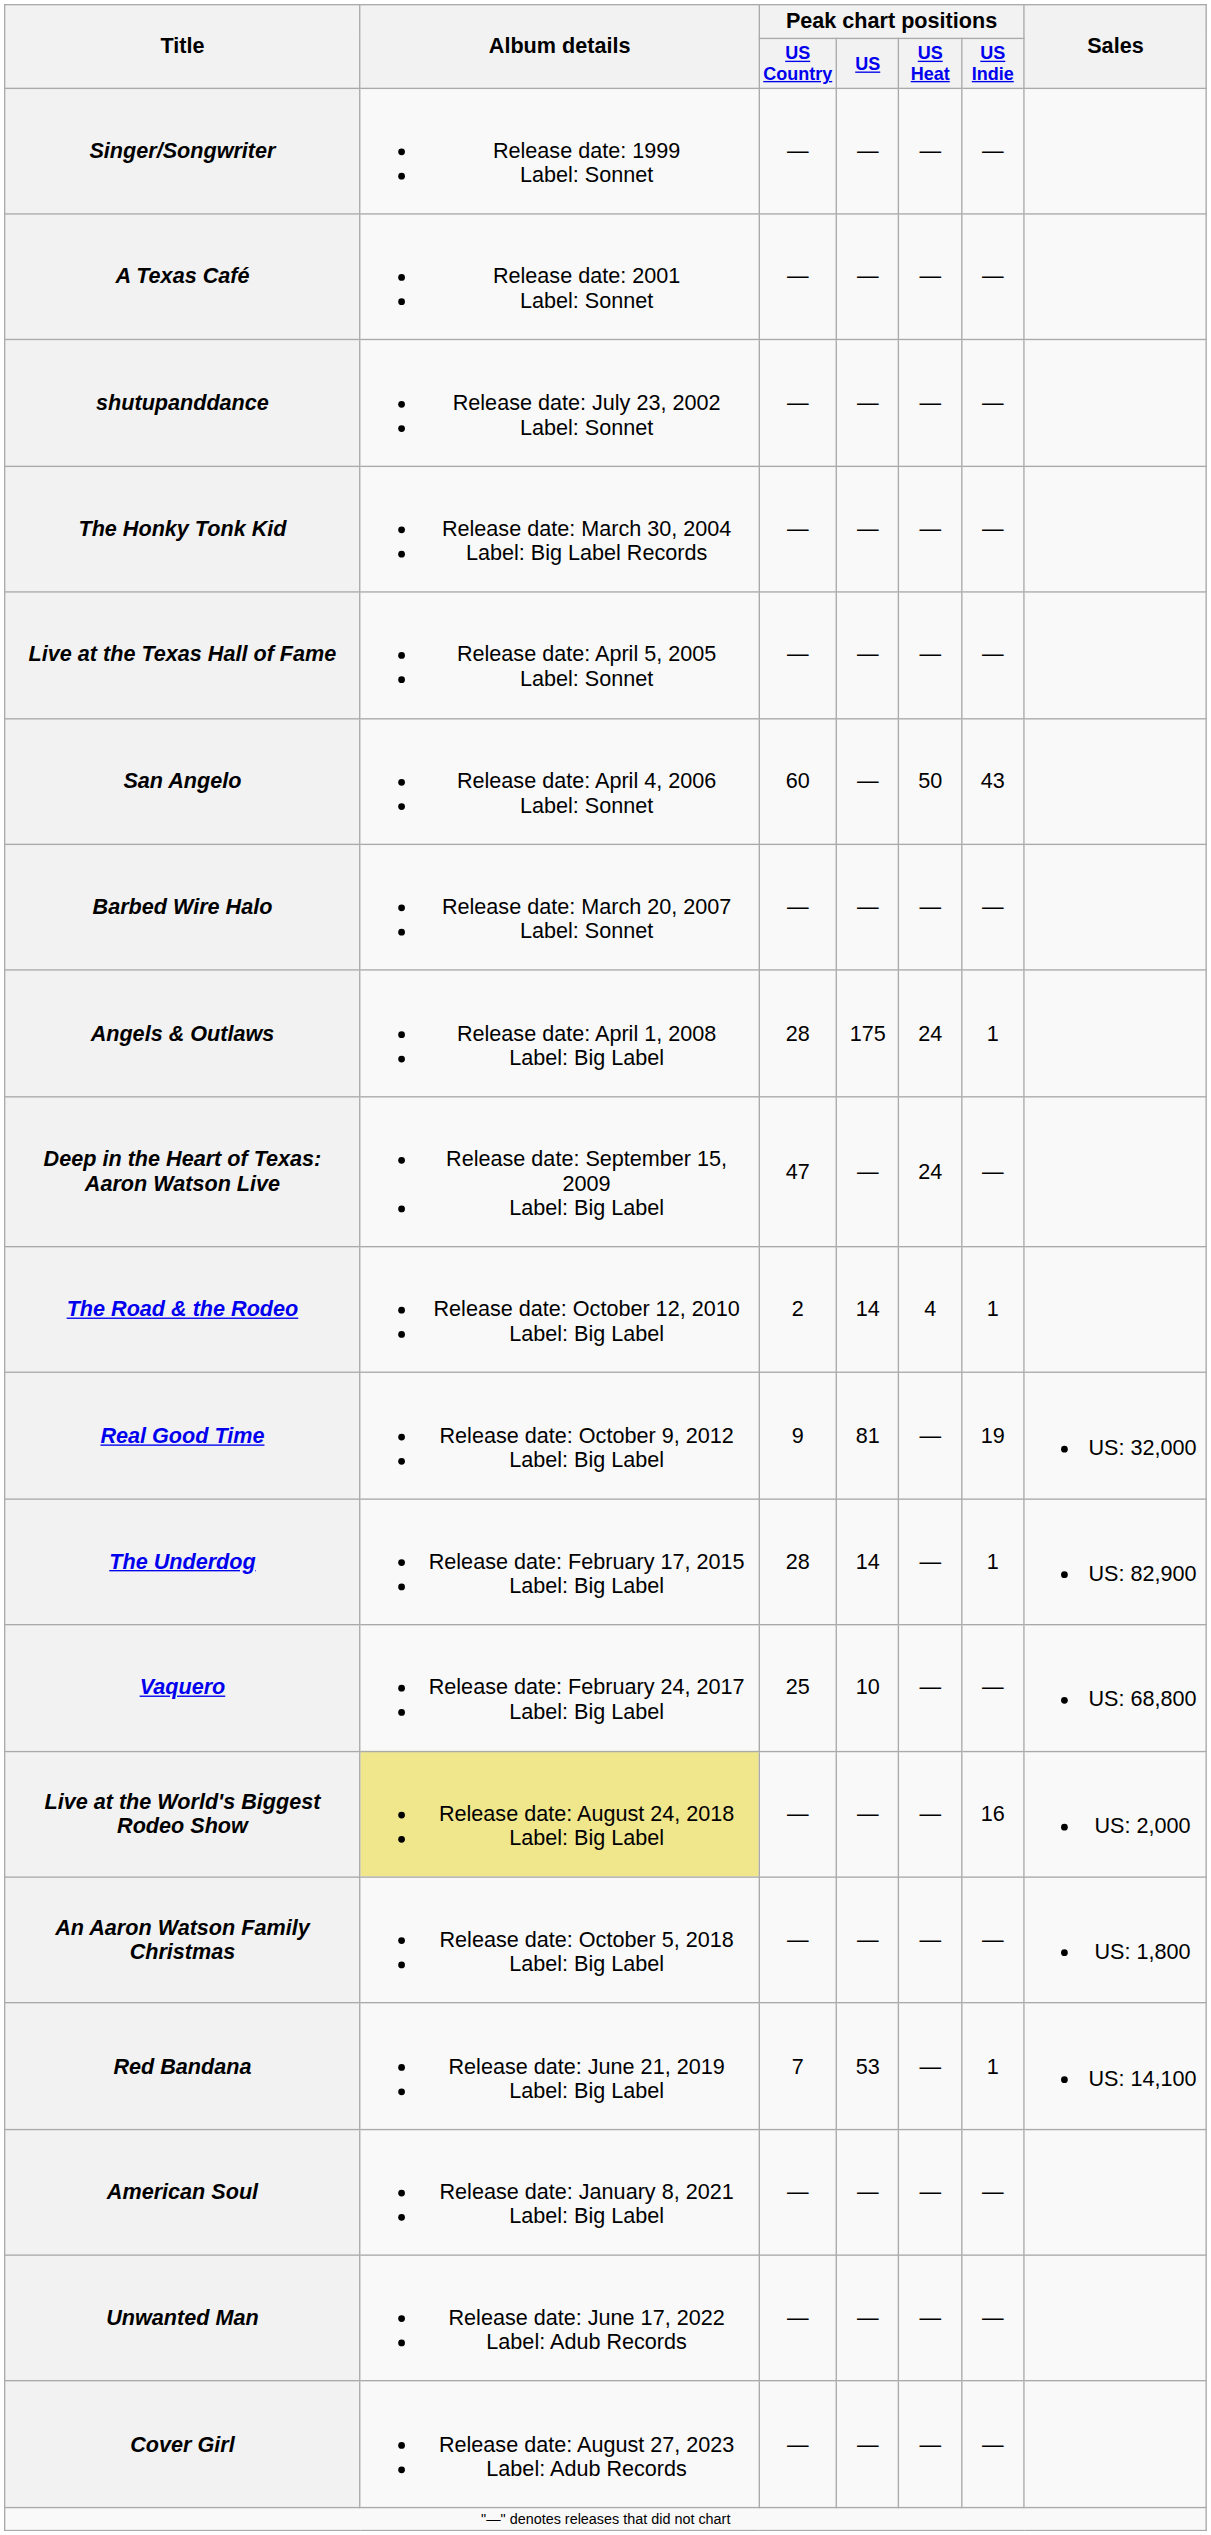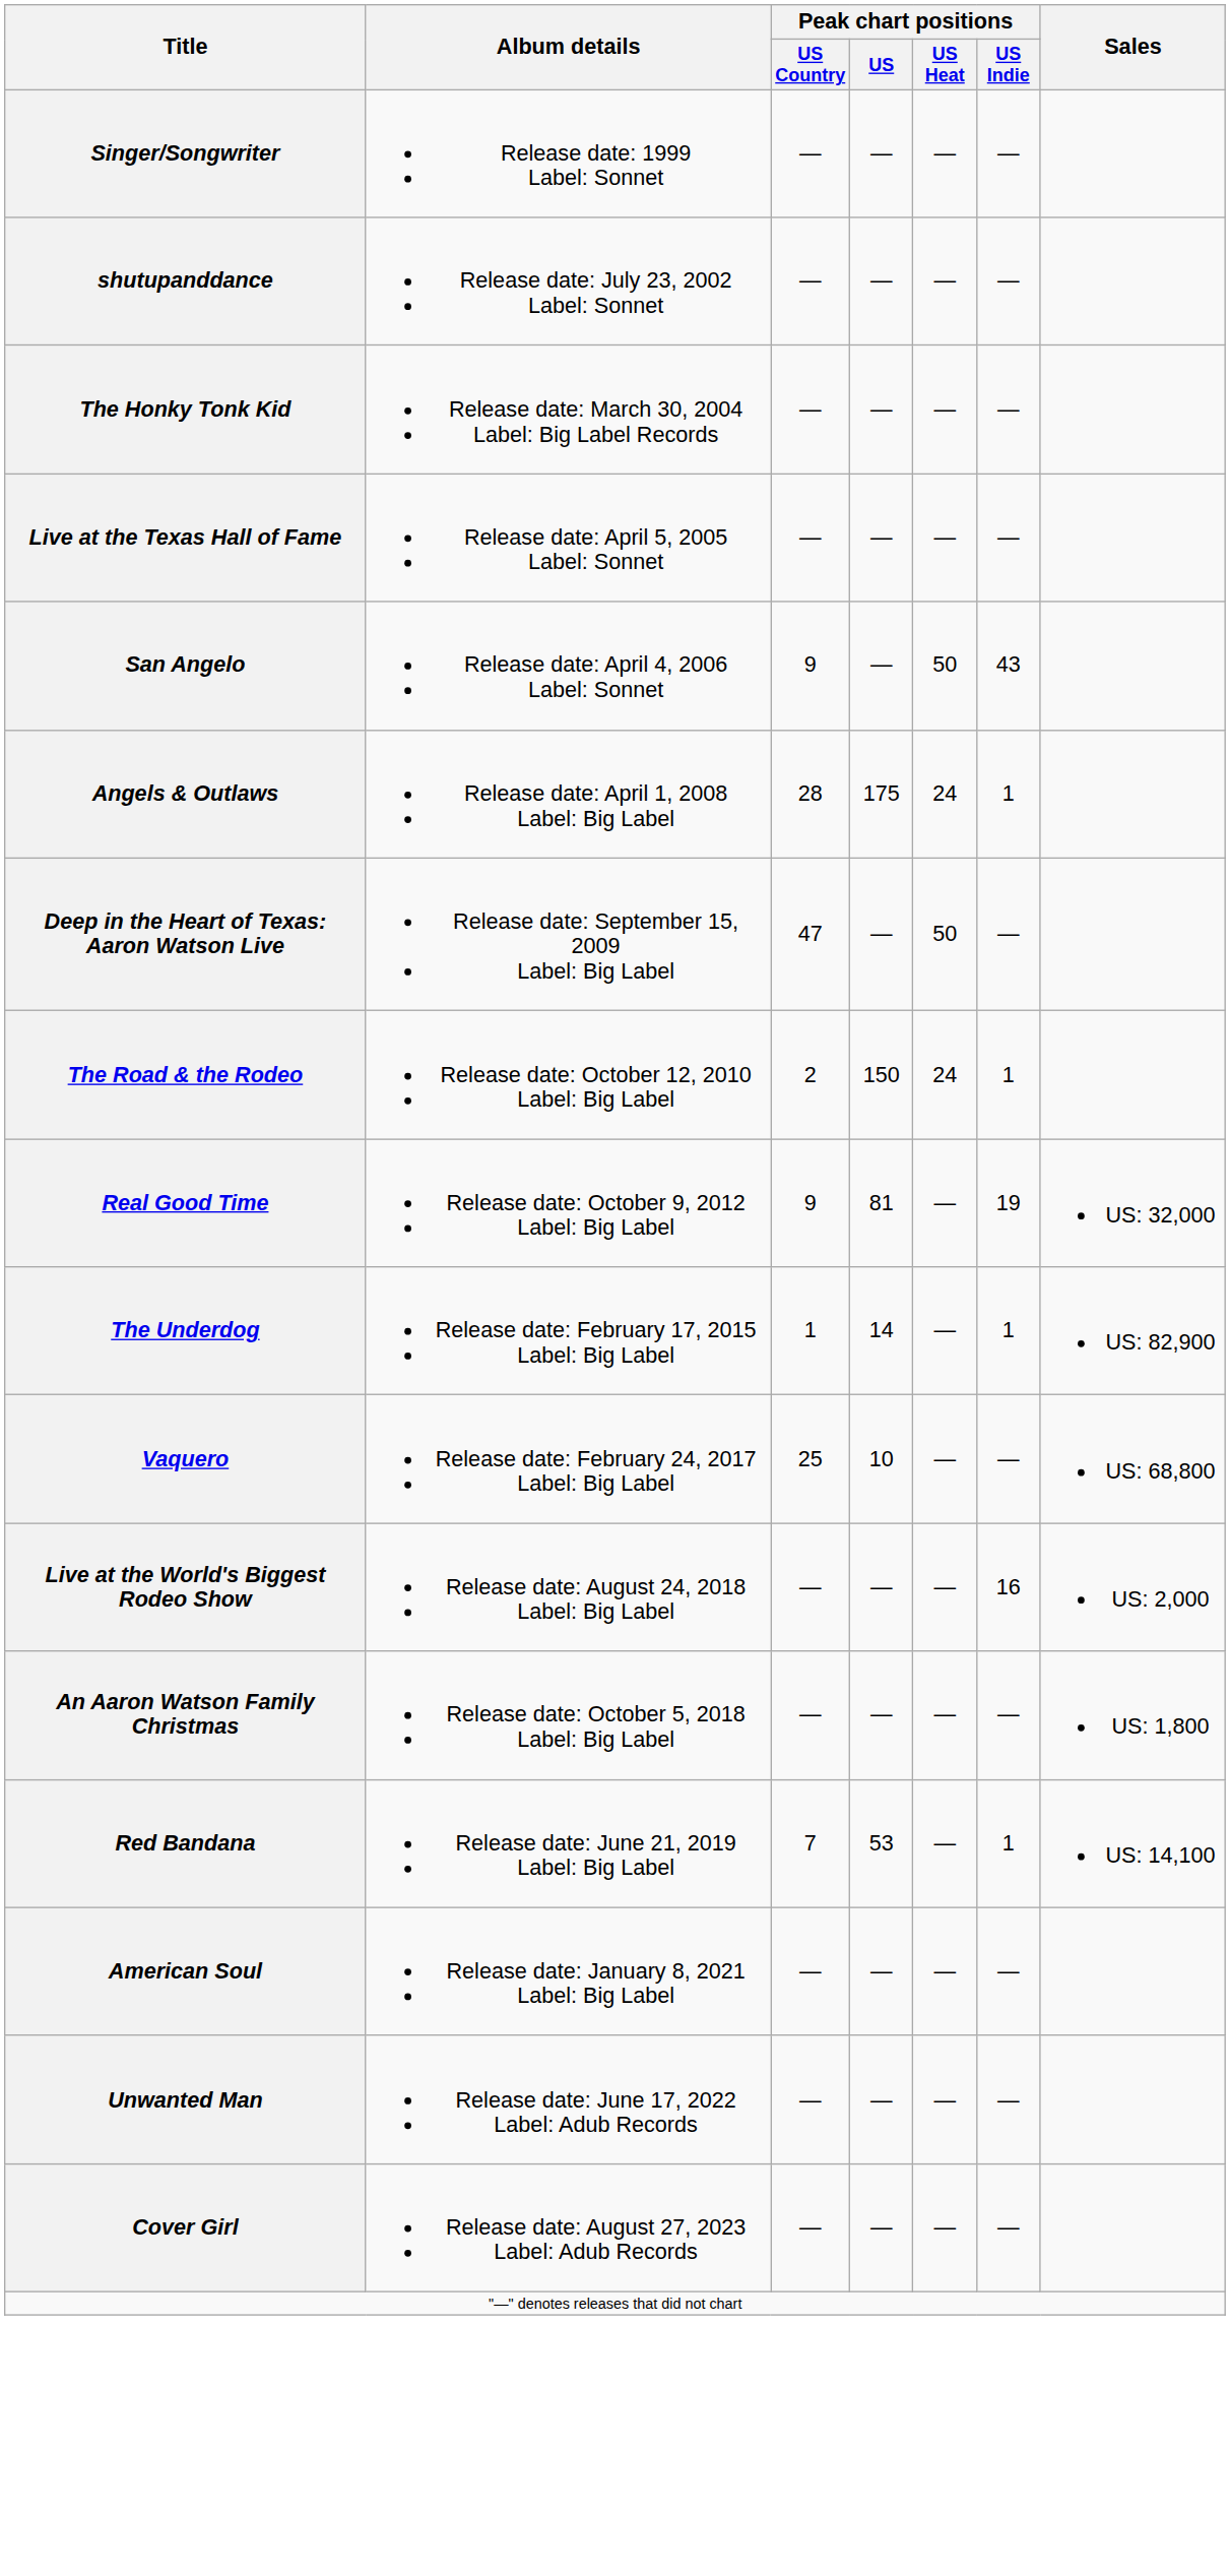- row: A Texas Café | Release date: 2001 Label: Sonnet | — | — | — | —
San Angelo | Peak chart positions / US Country: 60 -> 9
- row: Barbed Wire Halo | Release date: March 20, 2007 Label: Sonnet | — | — | — | —
Deep in the Heart of Texas: Aaron Watson Live | Peak chart positions / US Heat: 24 -> 50
The Road & the Rodeo | Peak chart positions / US: 14 -> 150
The Road & the Rodeo | Peak chart positions / US Heat: 4 -> 24
The Underdog | Peak chart positions / US Country: 28 -> 1
Live at the World's Biggest Rodeo Show | Album details: khaki background -> no background
